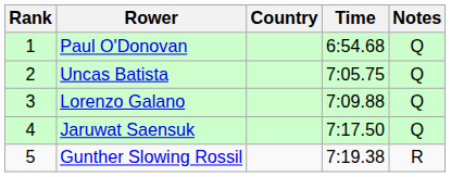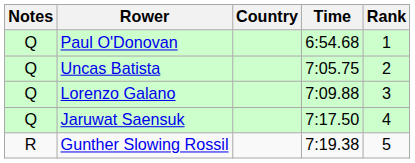columns swapped: Rank <-> Notes
